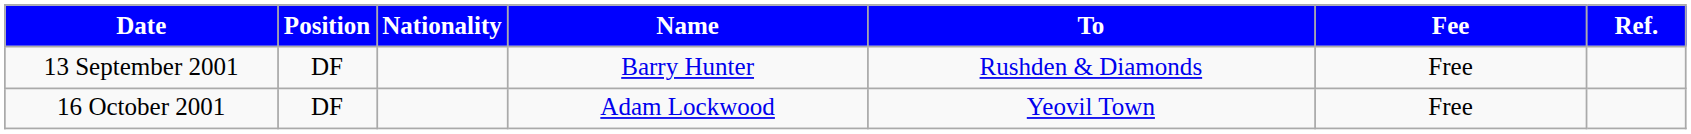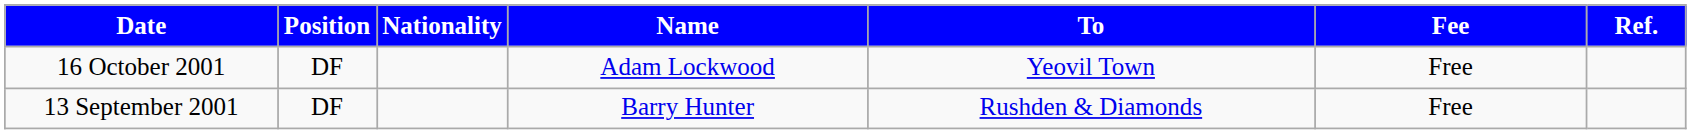rows swapped: 13 September 2001 <-> 16 October 2001
